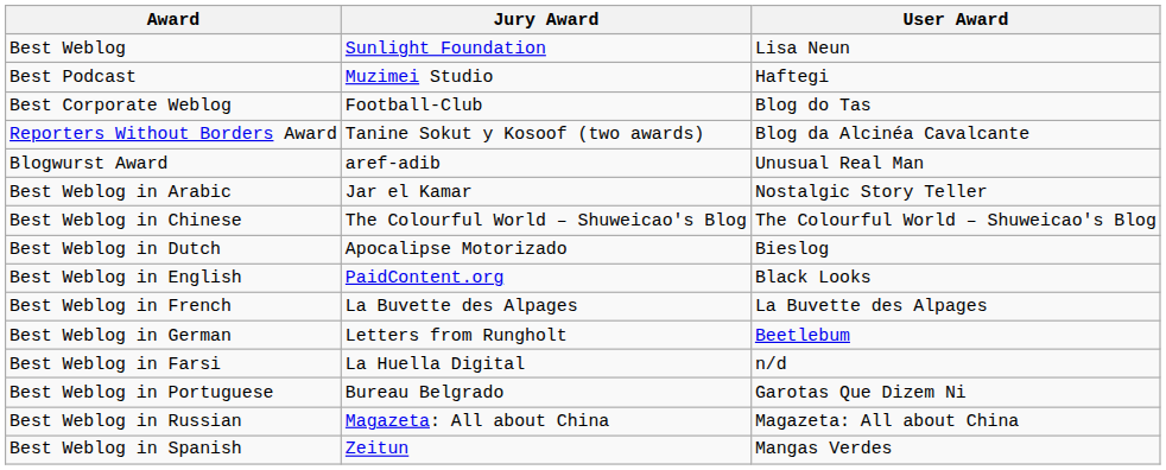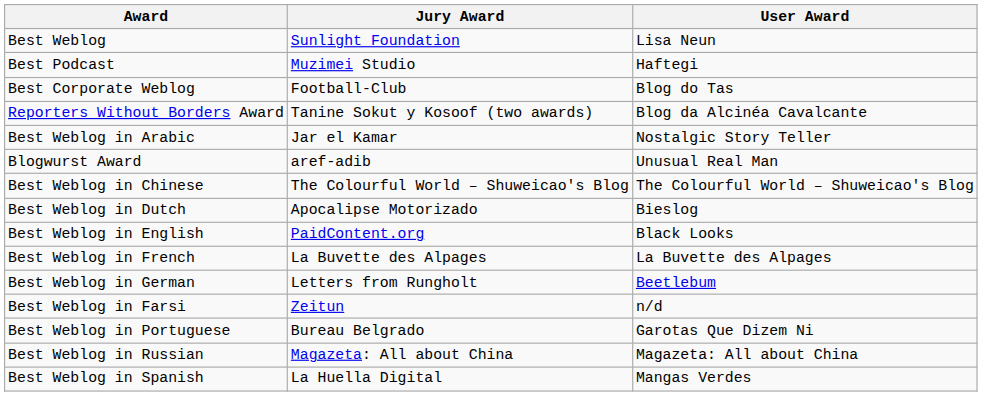rows swapped: Blogwurst Award <-> Best Weblog in Arabic
Best Weblog in Farsi | Jury Award: La Huella Digital -> Zeitun
Best Weblog in Spanish | Jury Award: Zeitun -> La Huella Digital
